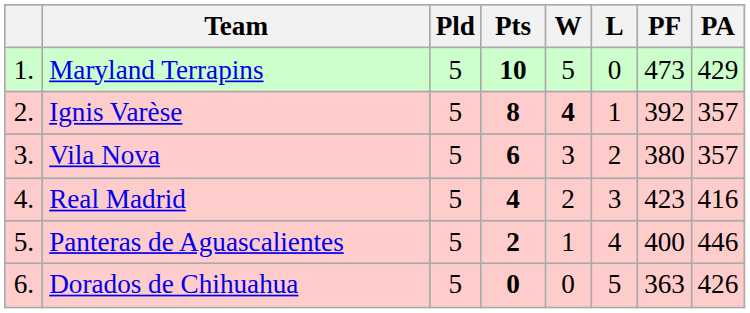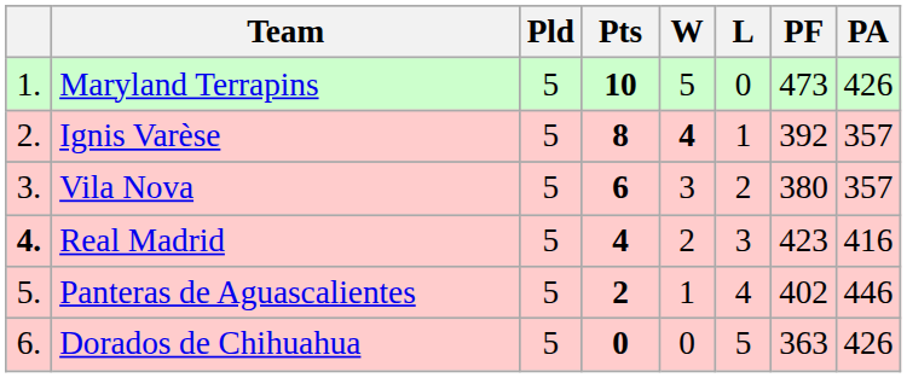Maryland Terrapins | PA: 429 -> 426
Real Madrid | column 1: normal -> bold
Panteras de Aguascalientes | PF: 400 -> 402
